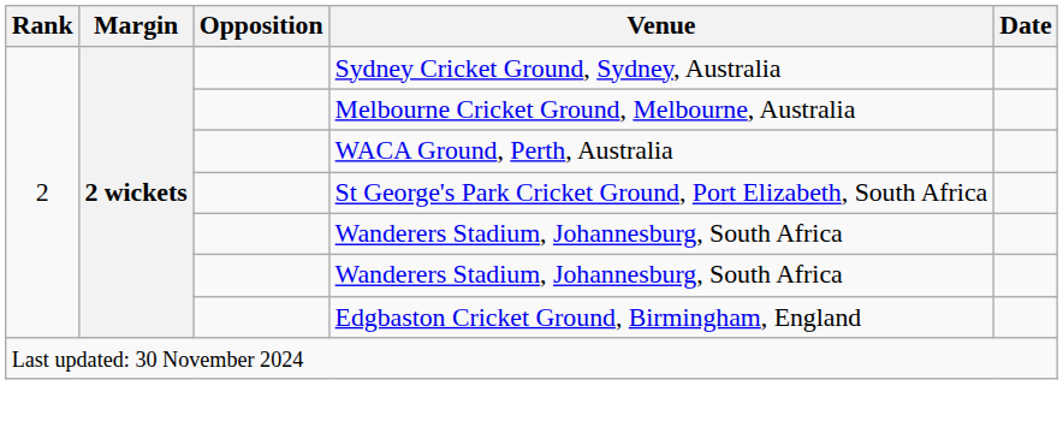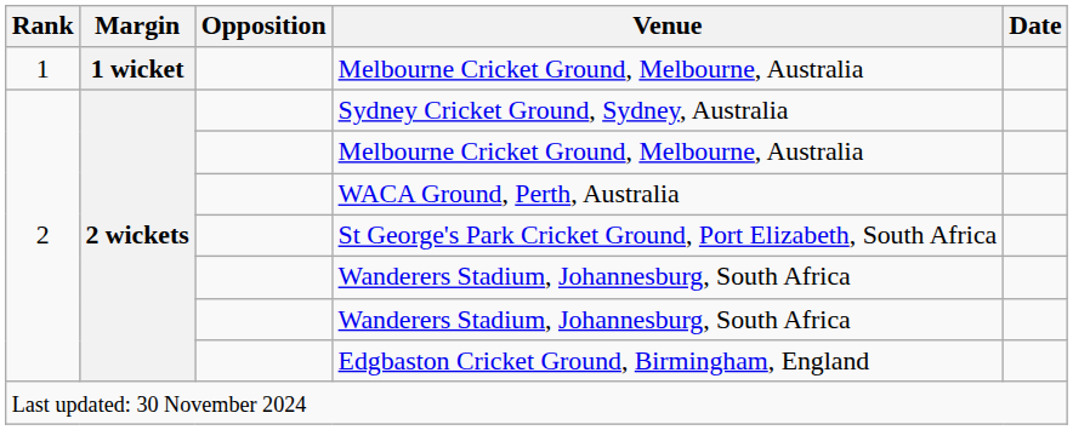+ row: 1 | 1 wicket | Melbourne Cricket Ground, Melbourne, Australia
